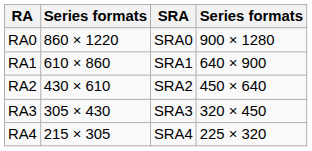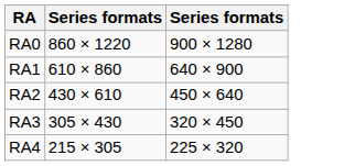- column: SRA | SRA0 | SRA1 | SRA2 | SRA3 | SRA4
